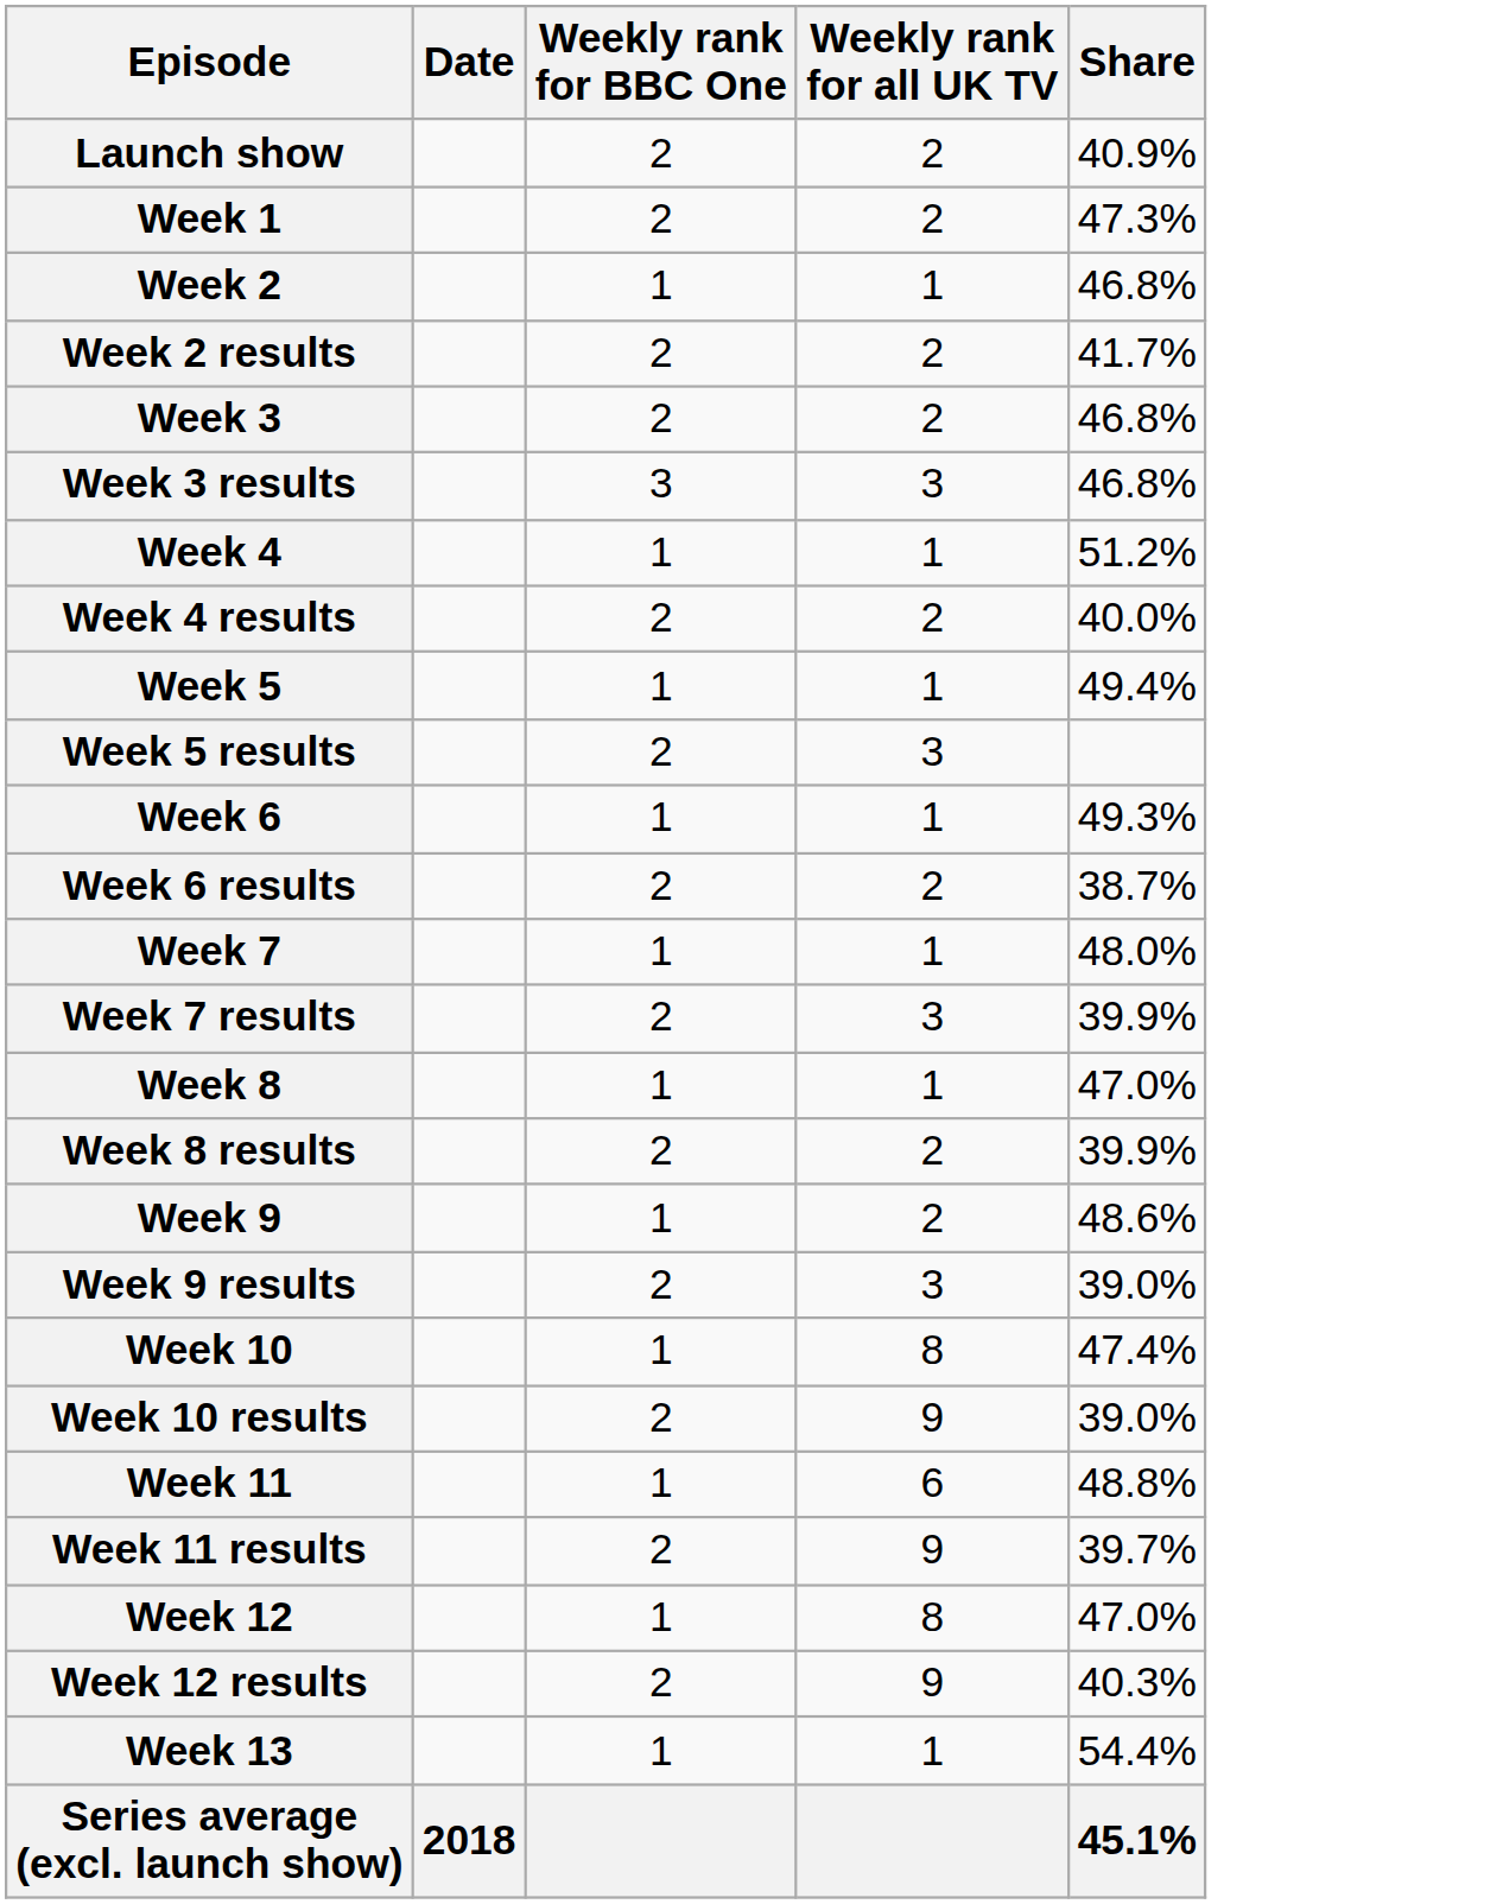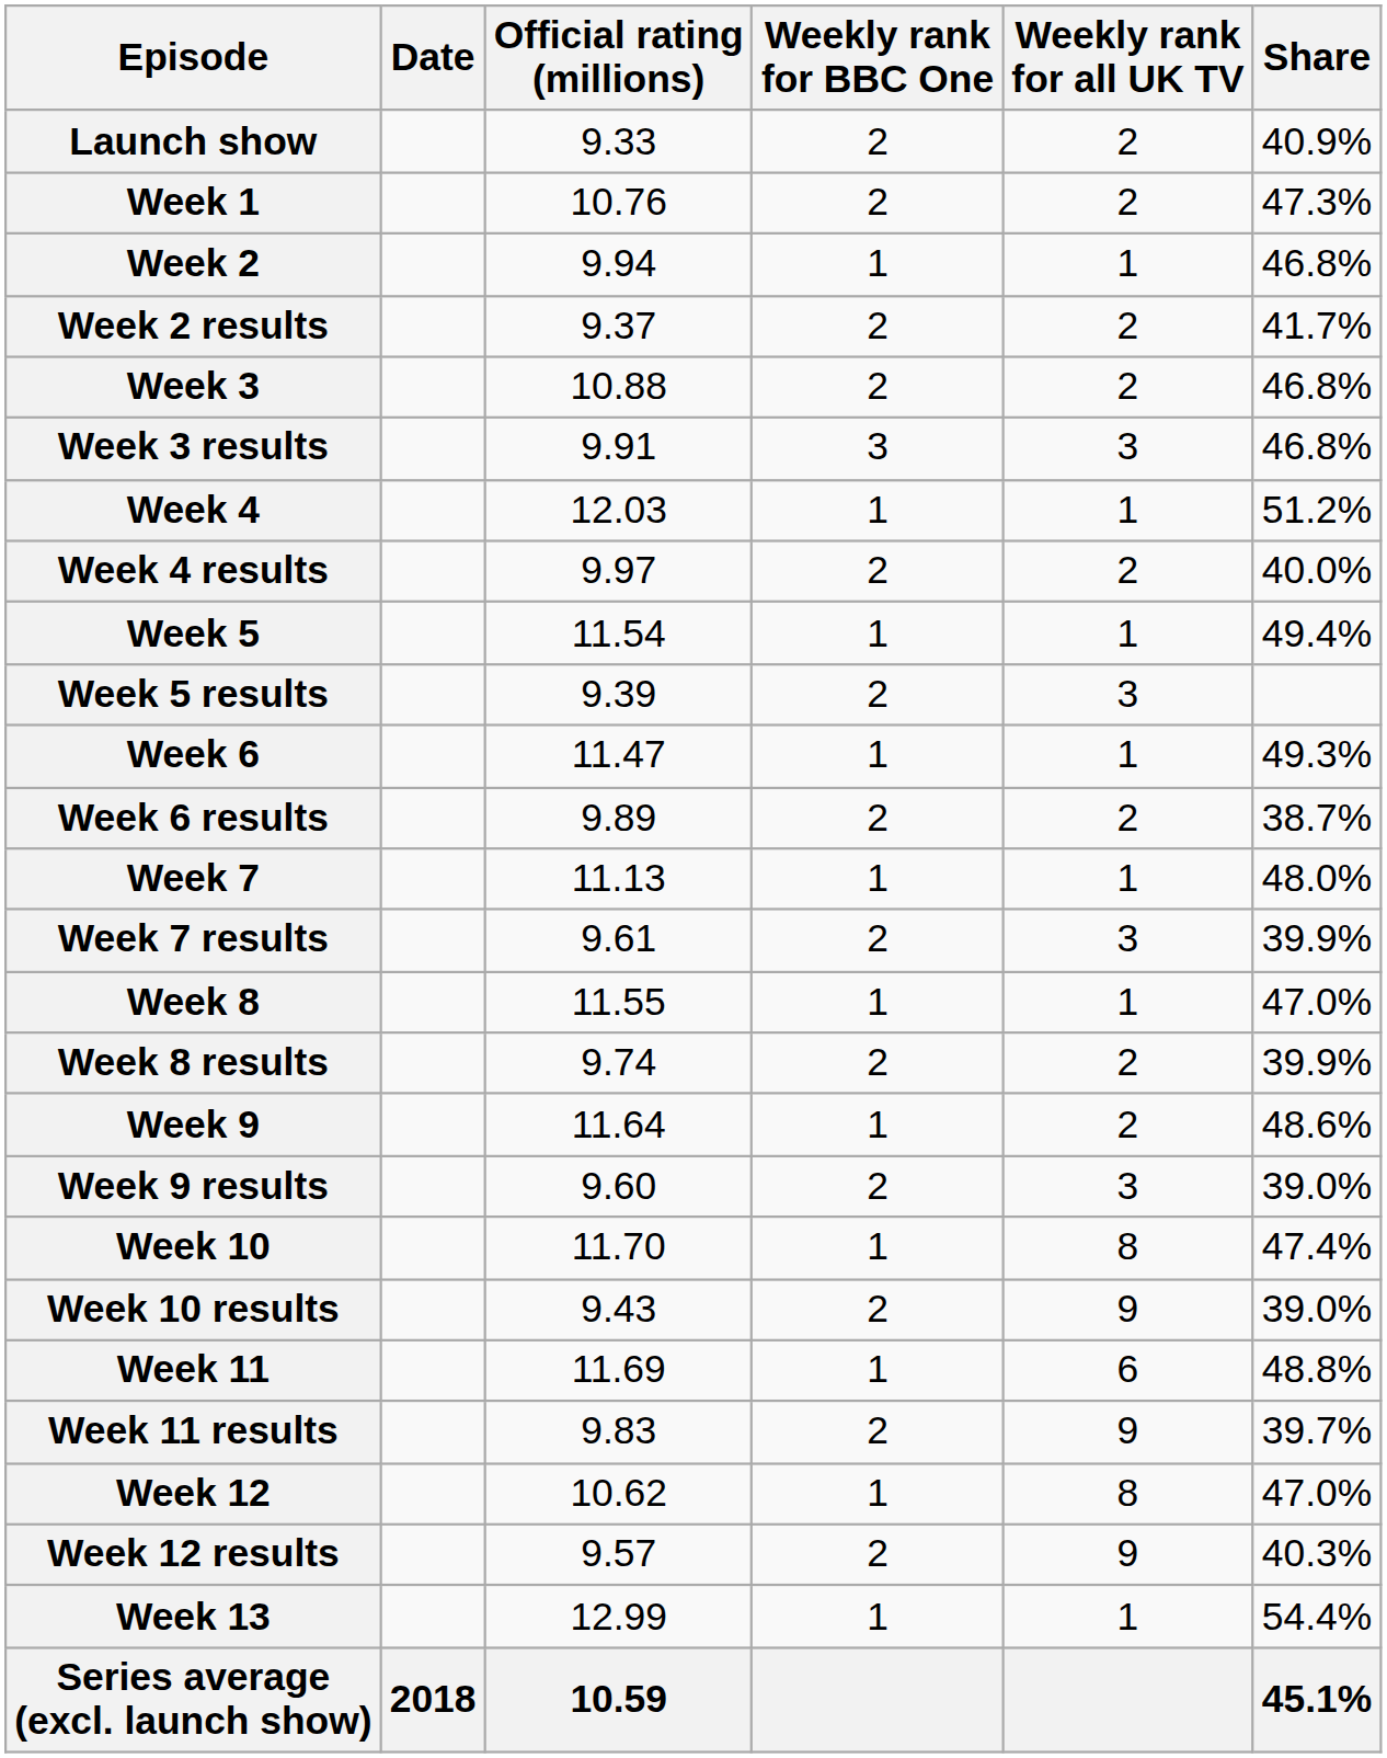+ column: Official rating (millions) | 9.33 | 10.76 | 9.94 | 9.37 | 10.88 | 9.91 | 12.03 | 9.97 | 11.54 | 9.39 | 11.47 | 9.89 | 11.13 | 9.61 | 11.55 | 9.74 | 11.64 | 9.60 | 11.70 | 9.43 | 11.69 | 9.83 | 10.62 | 9.57 | 12.99 | 10.59
